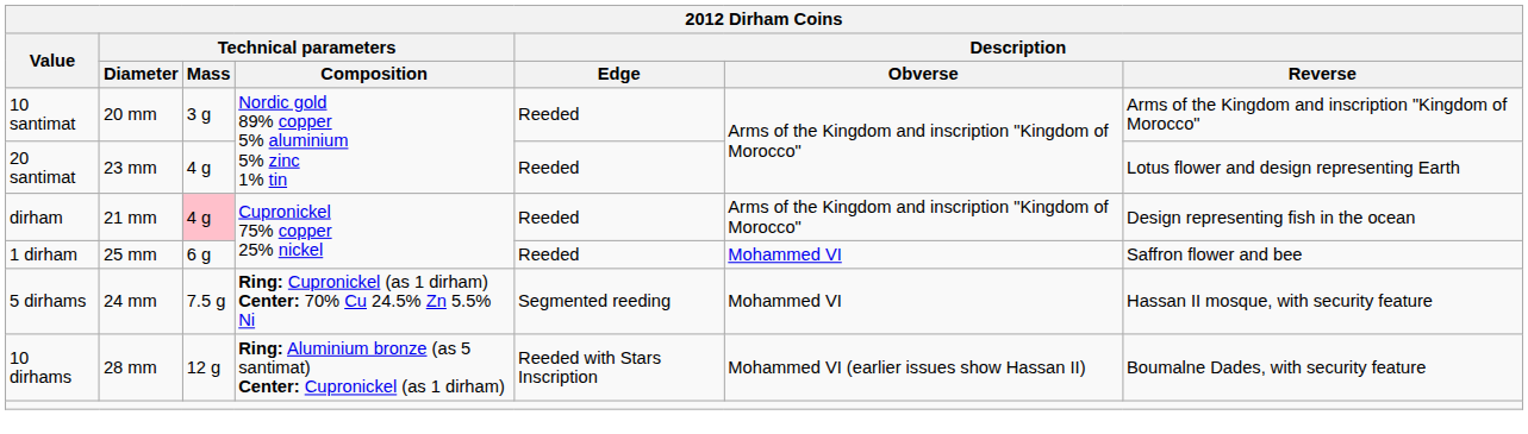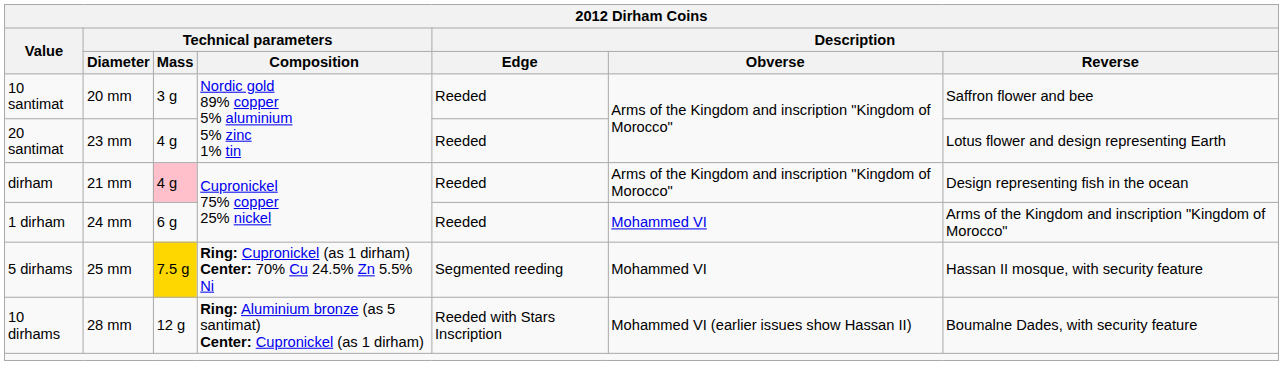10 santimat | Description / Reverse: Arms of the Kingdom and inscription "Kingdom of Morocco" -> Saffron flower and bee
1 dirham | Technical parameters / Diameter: 25 mm -> 24 mm
1 dirham | Description / Reverse: Saffron flower and bee -> Arms of the Kingdom and inscription "Kingdom of Morocco"
5 dirhams | Technical parameters / Diameter: 24 mm -> 25 mm
5 dirhams | Technical parameters / Mass: no background -> gold background
